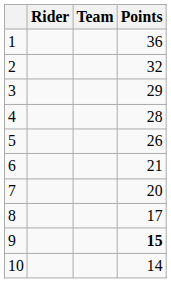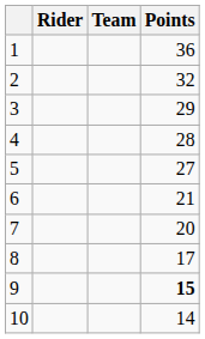5 | Points: 26 -> 27
